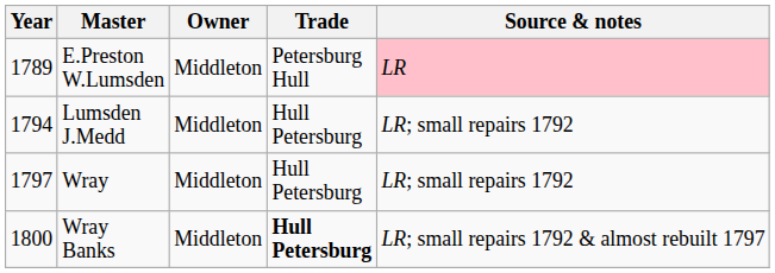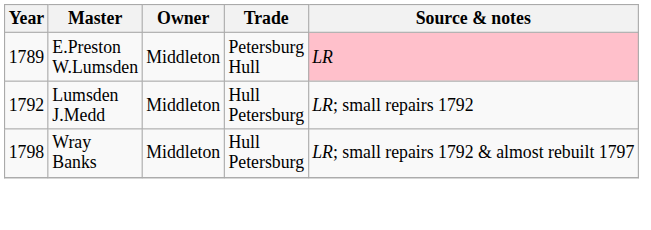Lumsden J.Medd | Year: 1794 -> 1792
- row: 1797 | Wray | Middleton | Hull Petersburg | LR; small repairs 1792
Wray Banks | Year: 1800 -> 1798
Wray Banks | Trade: bold -> normal
